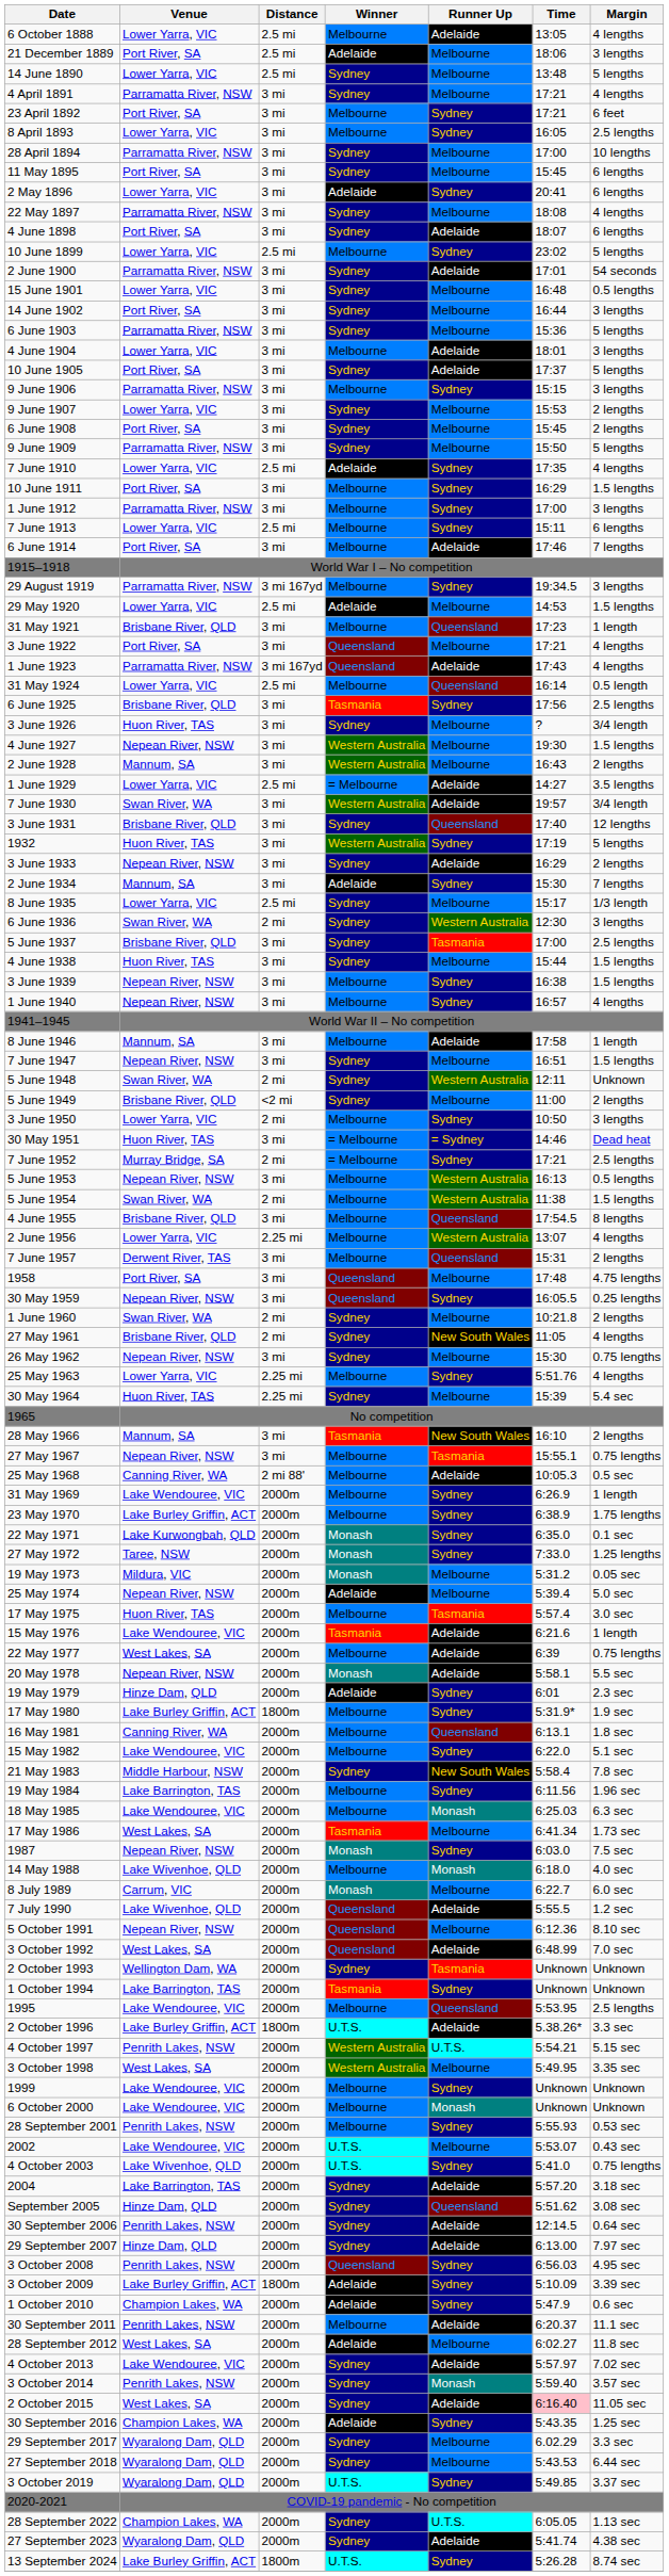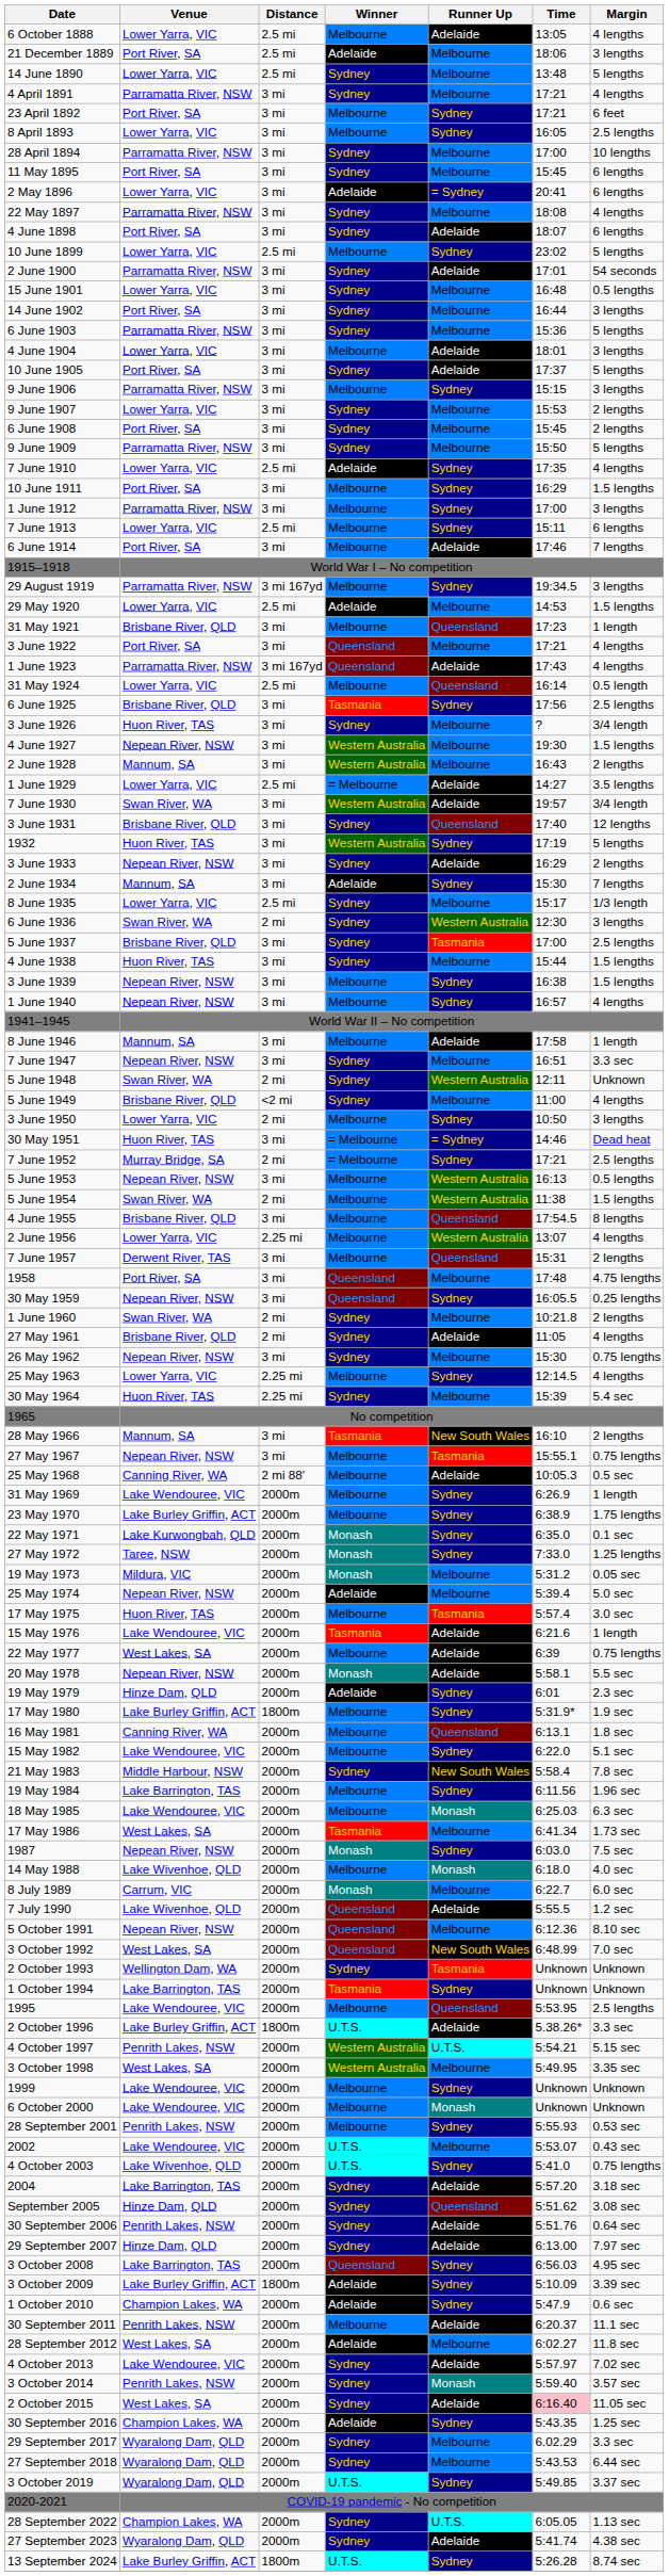2 May 1896 | Runner Up: Sydney -> = Sydney
7 June 1947 | Margin: 1.5 lengths -> 3.3 sec
5 June 1949 | Margin: 2 lengths -> 4 lengths
27 May 1961 | Runner Up: New South Wales -> Adelaide
25 May 1963 | Time: 5:51.76 -> 12:14.5
3 October 1992 | Runner Up: Adelaide -> New South Wales
30 September 2006 | Time: 12:14.5 -> 5:51.76
3 October 2008 | Venue: Penrith Lakes, NSW -> Lake Barrington, TAS
